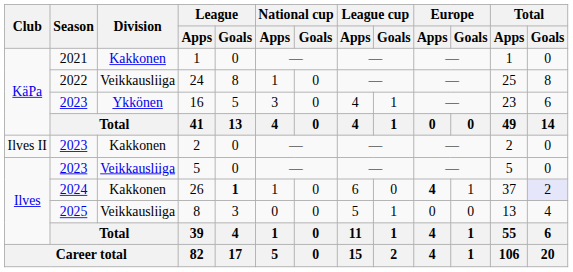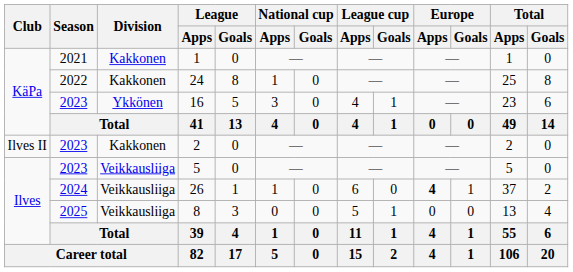24 | Division: Veikkausliiga -> Kakkonen
26 | Division: Kakkonen -> Veikkausliiga
26 | League / Goals: bold -> normal
26 | Total / Goals: lavender background -> no background
